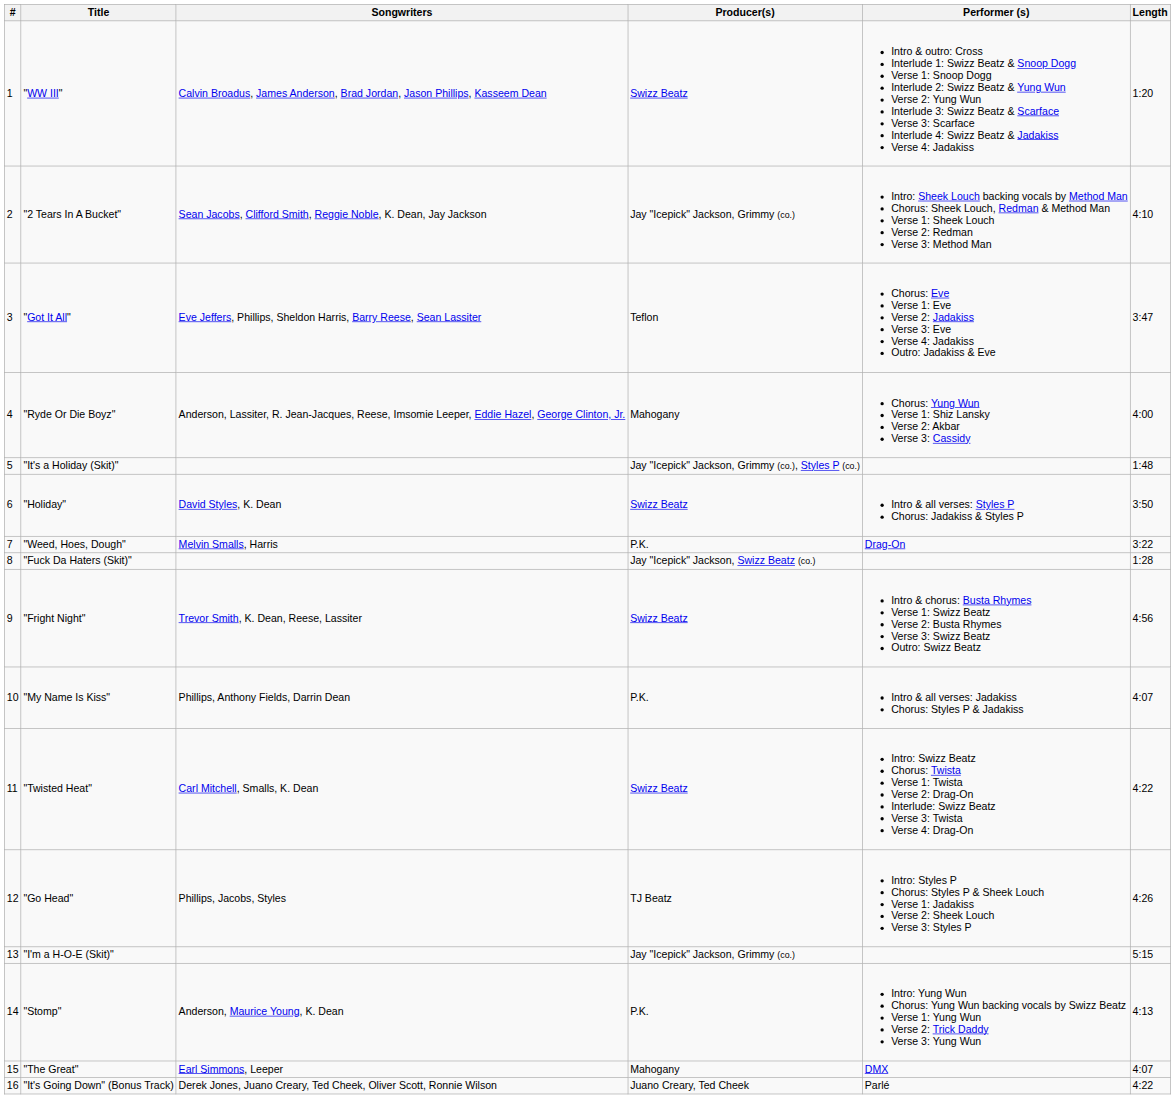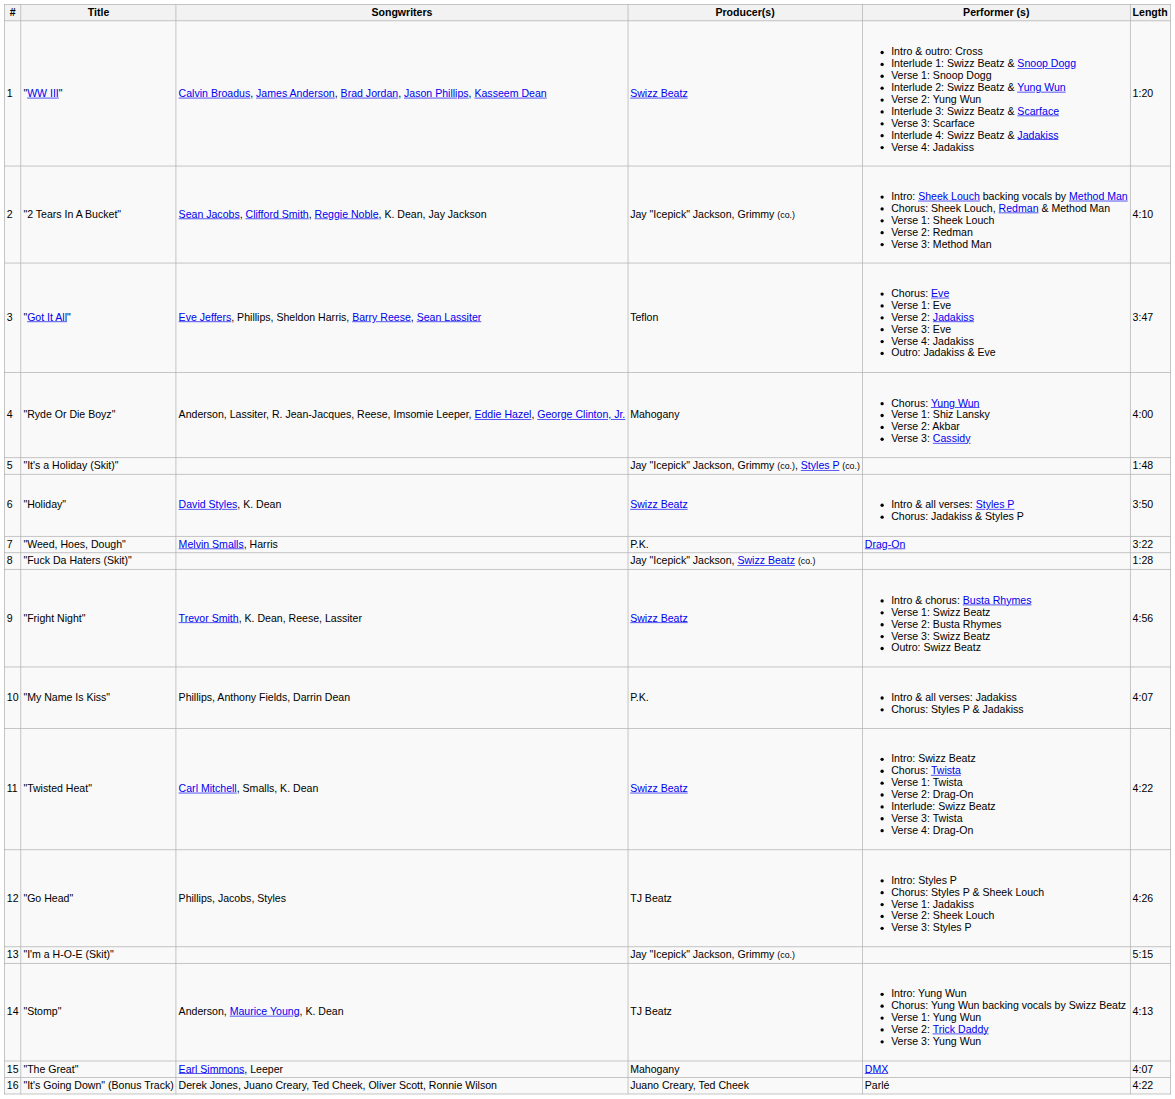"Stomp" | Producer(s): P.K. -> TJ Beatz
